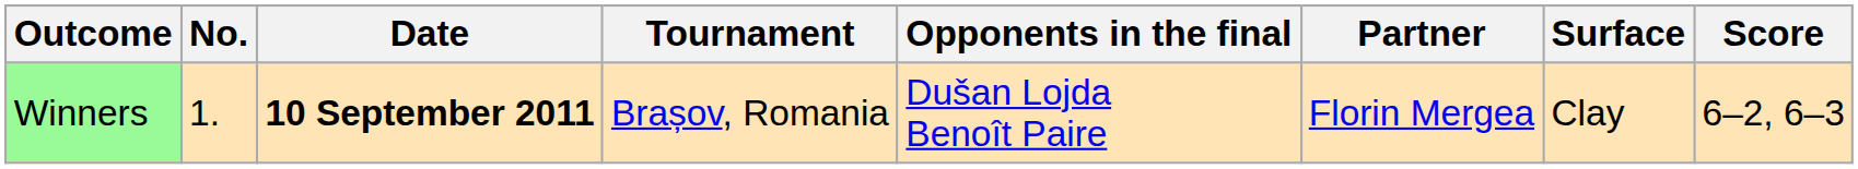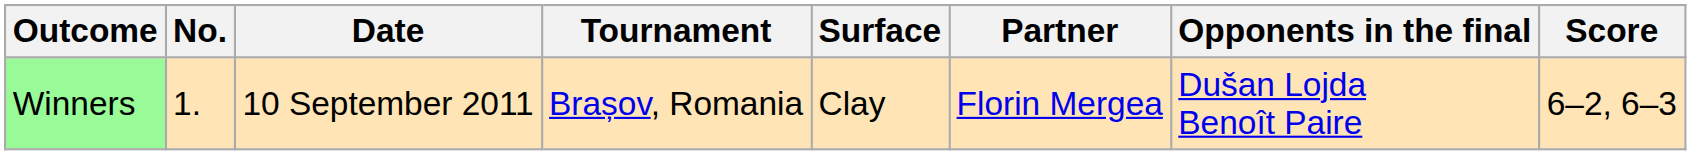columns swapped: Surface <-> Opponents in the final
Winners | Date: bold -> normal
